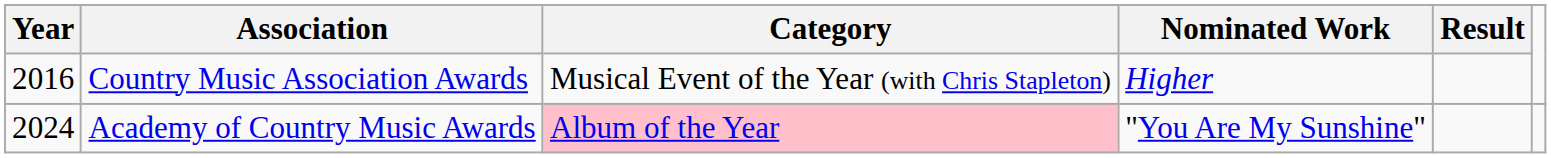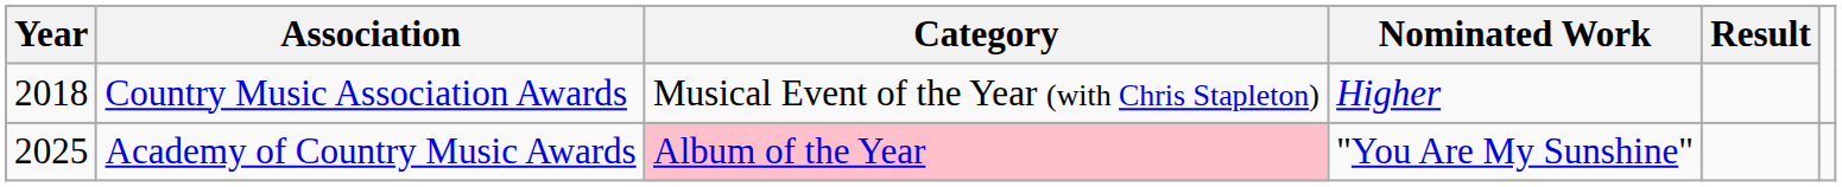Country Music Association Awards | Year: 2016 -> 2018
Academy of Country Music Awards | Year: 2024 -> 2025
